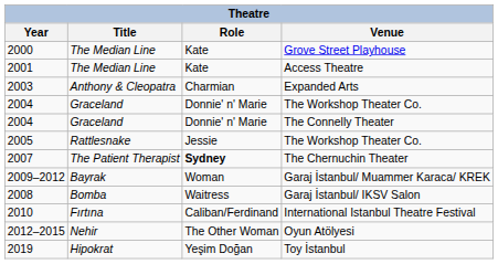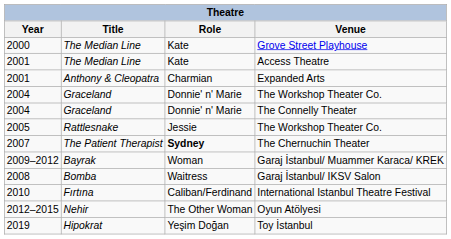Expanded Arts | Year: 2003 -> 2001
